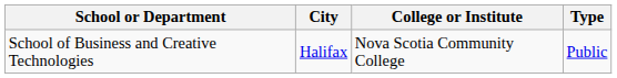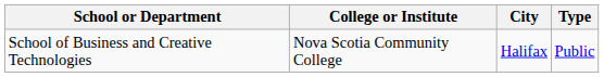columns swapped: College or Institute <-> City
